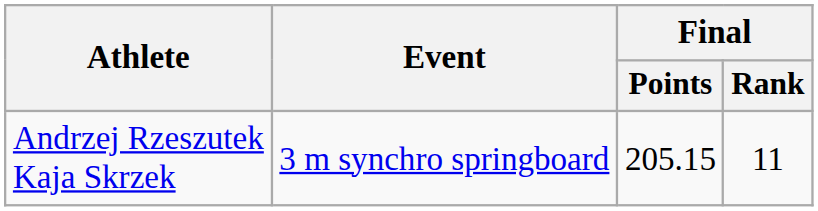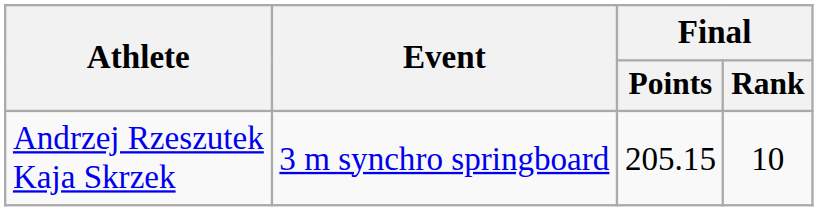Andrzej Rzeszutek Kaja Skrzek | Final / Rank: 11 -> 10
